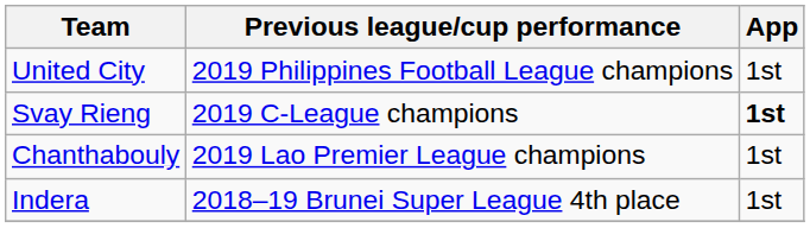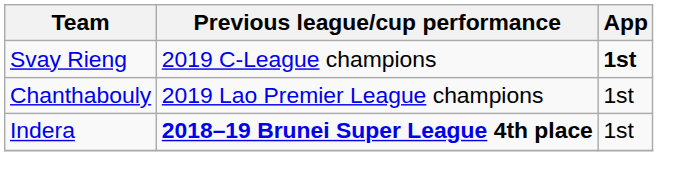- row: United City | 2019 Philippines Football League champions | 1st
Indera | Previous league/cup performance: normal -> bold
